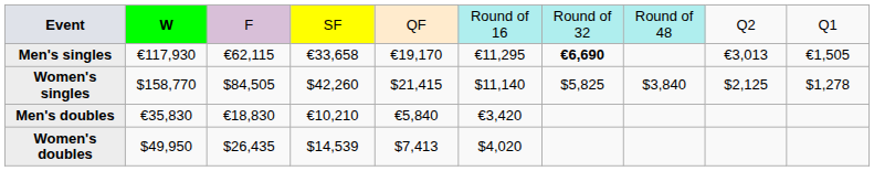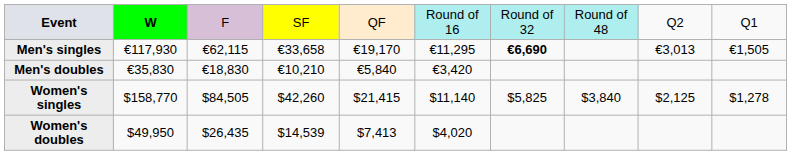rows swapped: Women's singles <-> Men's doubles
